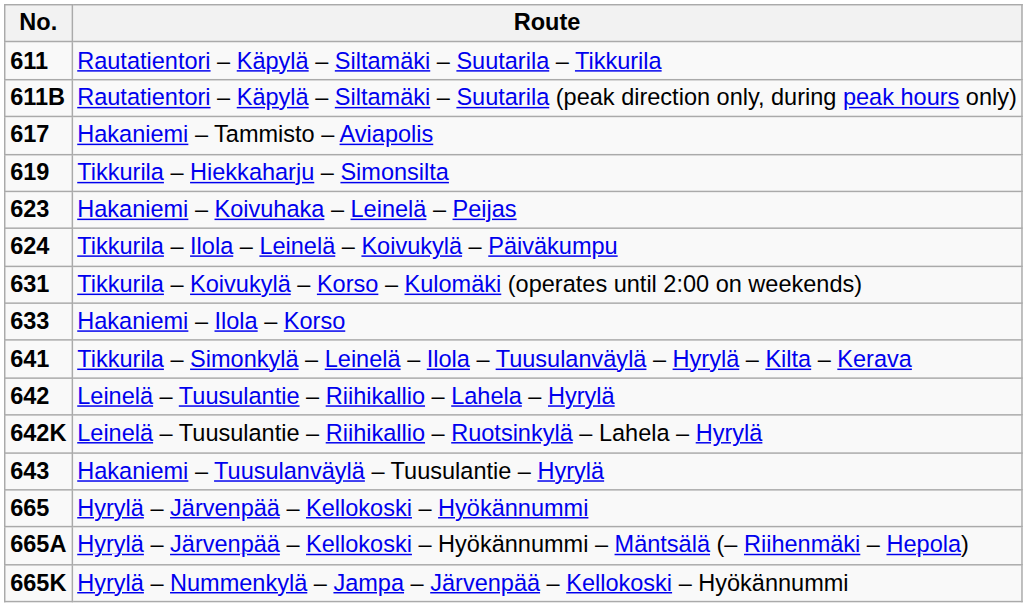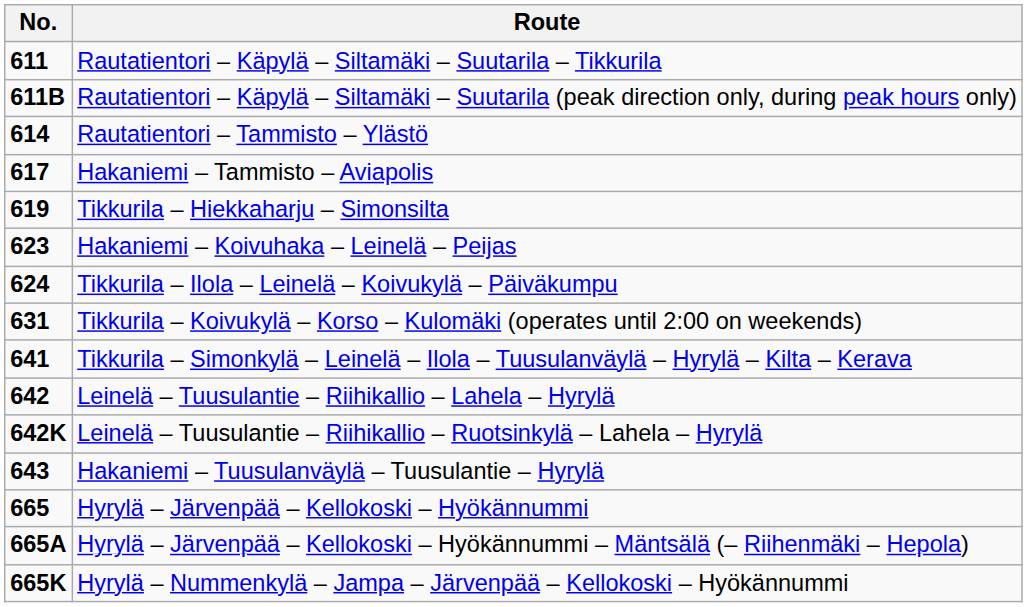+ row: 614 | Rautatientori – Tammisto – Ylästö
- row: 633 | Hakaniemi – Ilola – Korso
